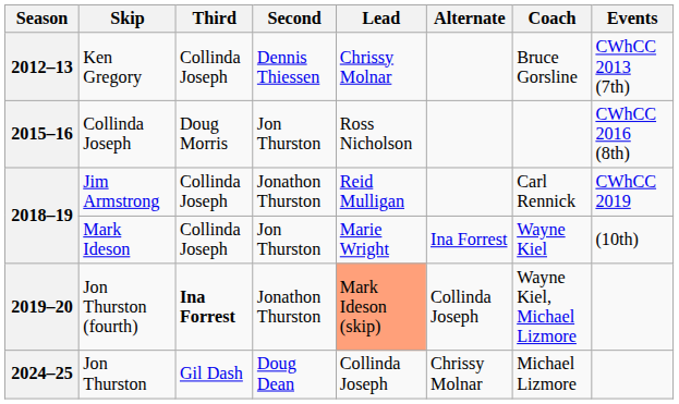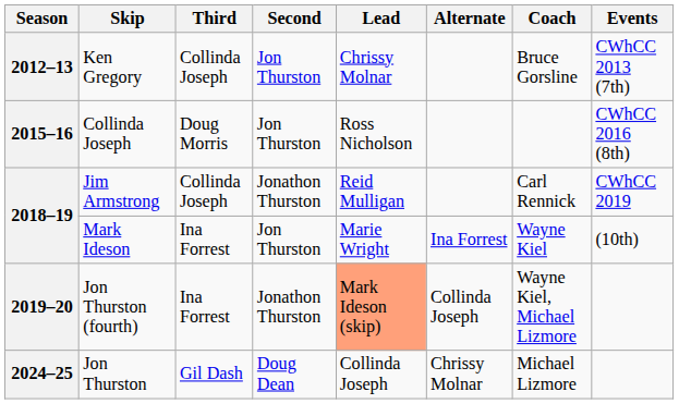Ken Gregory | Second: Dennis Thiessen -> Jon Thurston
Mark Ideson | Third: Collinda Joseph -> Ina Forrest
Jon Thurston (fourth) | Third: bold -> normal
